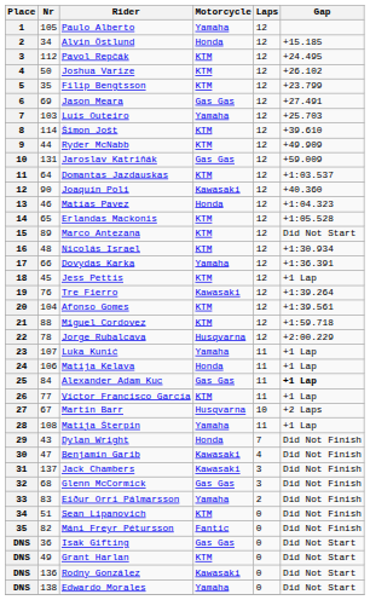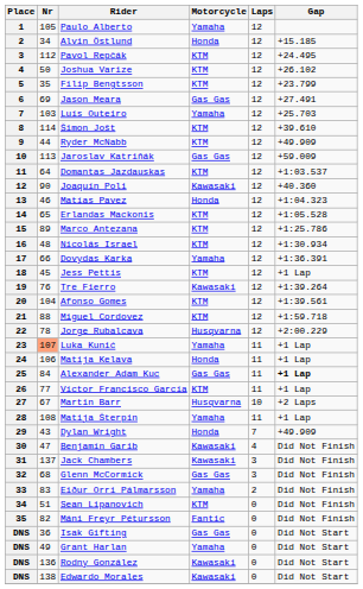Jaroslav Katriňák | Nr: 131 -> 113
Marco Antezana | Gap: Did Not Start -> +1:25.786
Luka Kunić | Nr: no background -> lightsalmon background
Dylan Wright | Gap: Did Not Finish -> +49.909
Grant Harlan | Motorcycle: KTM -> Yamaha
Edwardo Morales | Motorcycle: Yamaha -> Kawasaki
